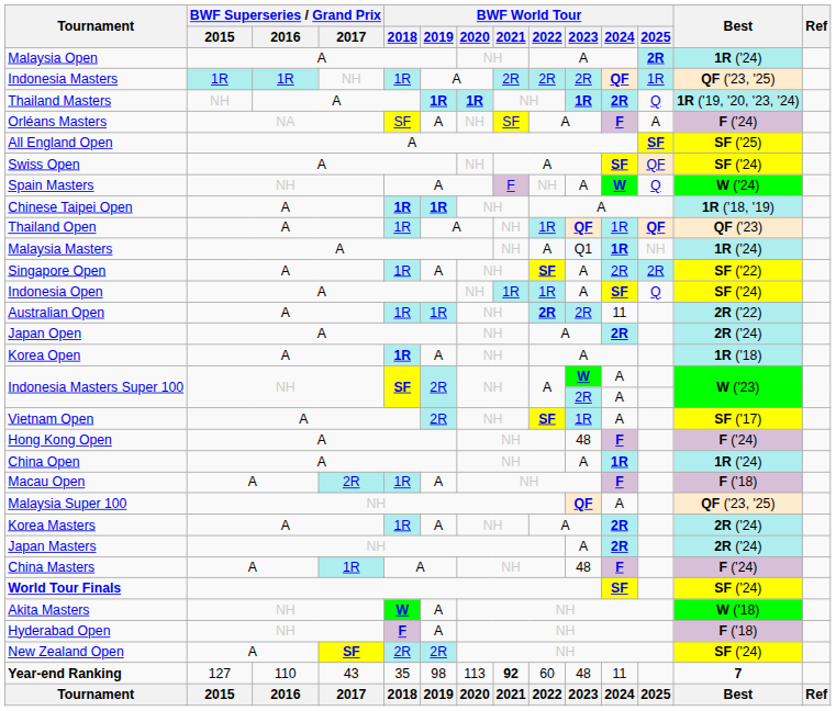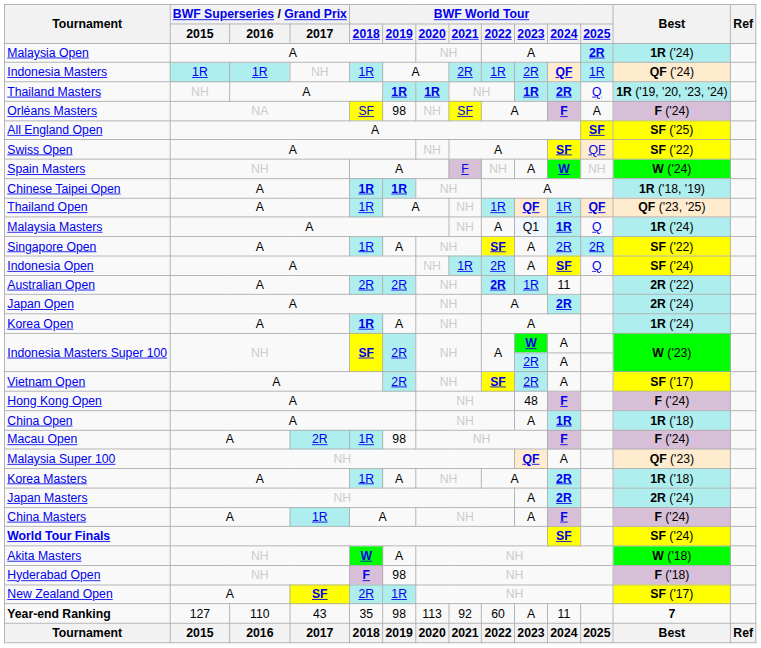Indonesia Masters | BWF World Tour / 2022: 2R -> 1R
Indonesia Masters | Best: QF ('23, '25) -> QF ('24)
Orléans Masters | BWF World Tour / 2019: A -> 98
Swiss Open | Best: SF ('24) -> SF ('22)
Spain Masters | BWF World Tour / 2025: Q -> NH
Thailand Open | Best: QF ('23) -> QF ('23, '25)
Malaysia Masters | BWF World Tour / 2025: NH -> Q
Indonesia Open | BWF World Tour / 2022: 1R -> 2R
Australian Open | BWF World Tour / 2018: 1R -> 2R
Australian Open | BWF World Tour / 2019: 1R -> 2R
Australian Open | BWF World Tour / 2023: 2R -> 1R
Korea Open | Best: 1R ('18) -> 1R ('24)
Vietnam Open | BWF World Tour / 2023: 1R -> 2R
China Open | Best: 1R ('24) -> 1R ('18)
Macau Open | BWF World Tour / 2019: A -> 98
Macau Open | Best: F ('18) -> F ('24)
Malaysia Super 100 | Best: QF ('23, '25) -> QF ('23)
Korea Masters | Best: 2R ('24) -> 1R ('18)
China Masters | BWF World Tour / 2023: 48 -> A
Hyderabad Open | BWF World Tour / 2019: A -> 98
New Zealand Open | BWF World Tour / 2019: 2R -> 1R
New Zealand Open | Best: SF ('24) -> SF ('17)
Year-end Ranking | BWF World Tour / 2021: bold -> normal
Year-end Ranking | BWF World Tour / 2023: 48 -> A
